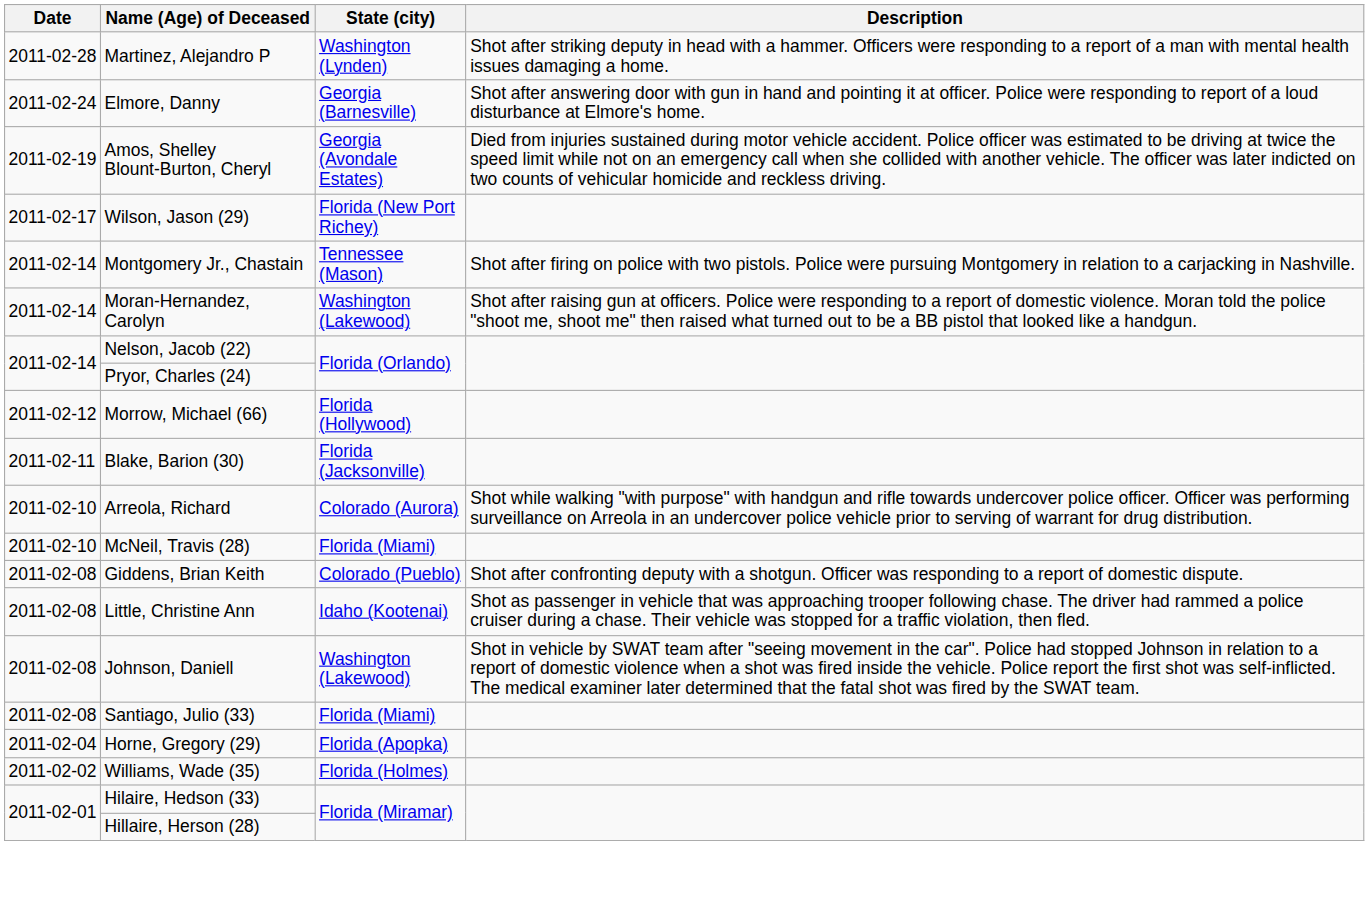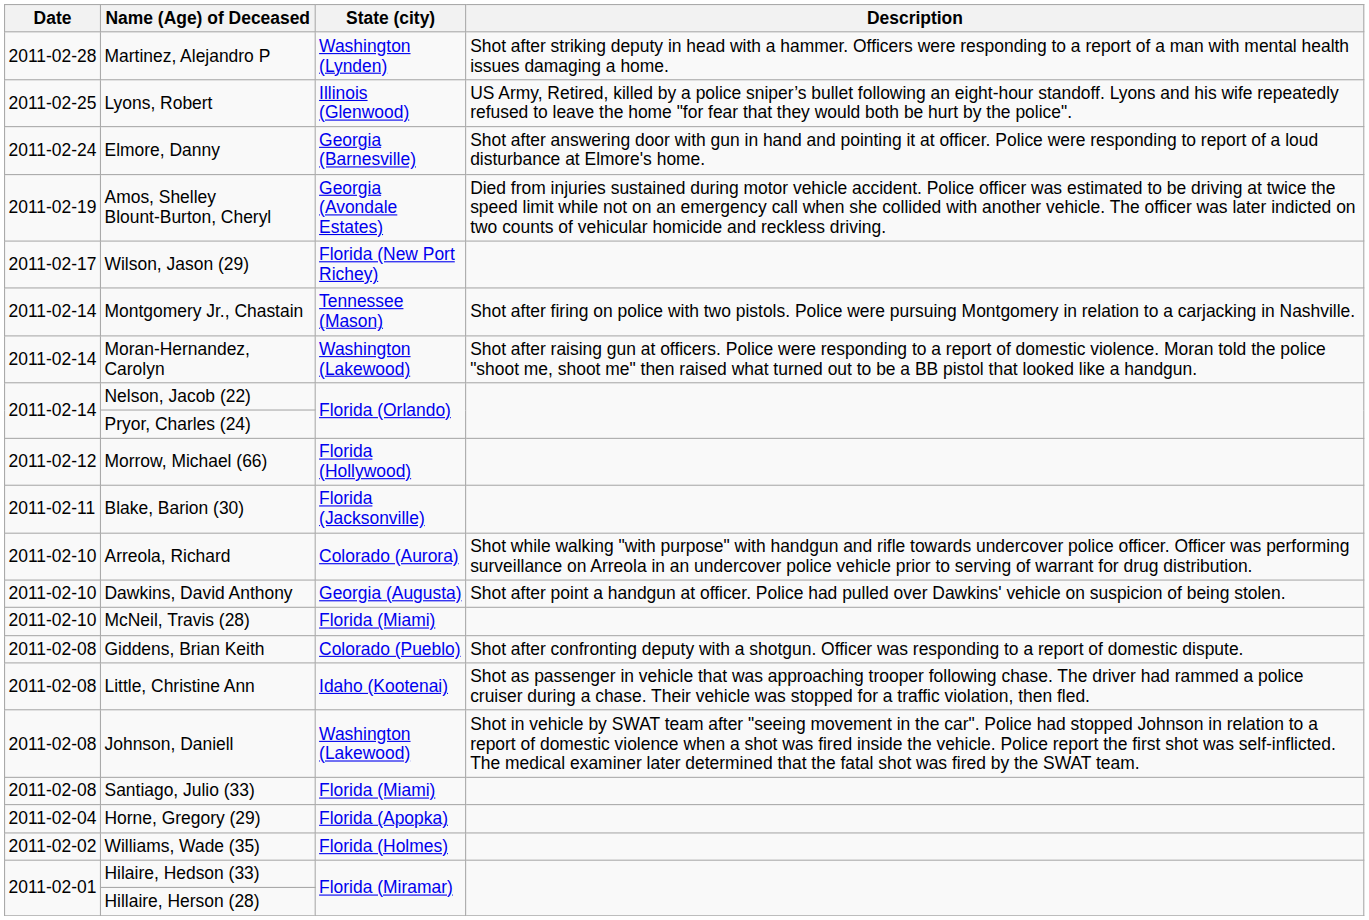+ row: 2011-02-25 | Lyons, Robert | Illinois (Glenwood) | US Army, Retired, killed by a police sniper’s bullet following an eight-hour standoff. Lyons and his wife repeatedly refused to leave the home "for fear that they would both be hurt by the police".
+ row: 2011-02-10 | Dawkins, David Anthony | Georgia (Augusta) | Shot after point a handgun at officer. Police had pulled over Dawkins' vehicle on suspicion of being stolen.
